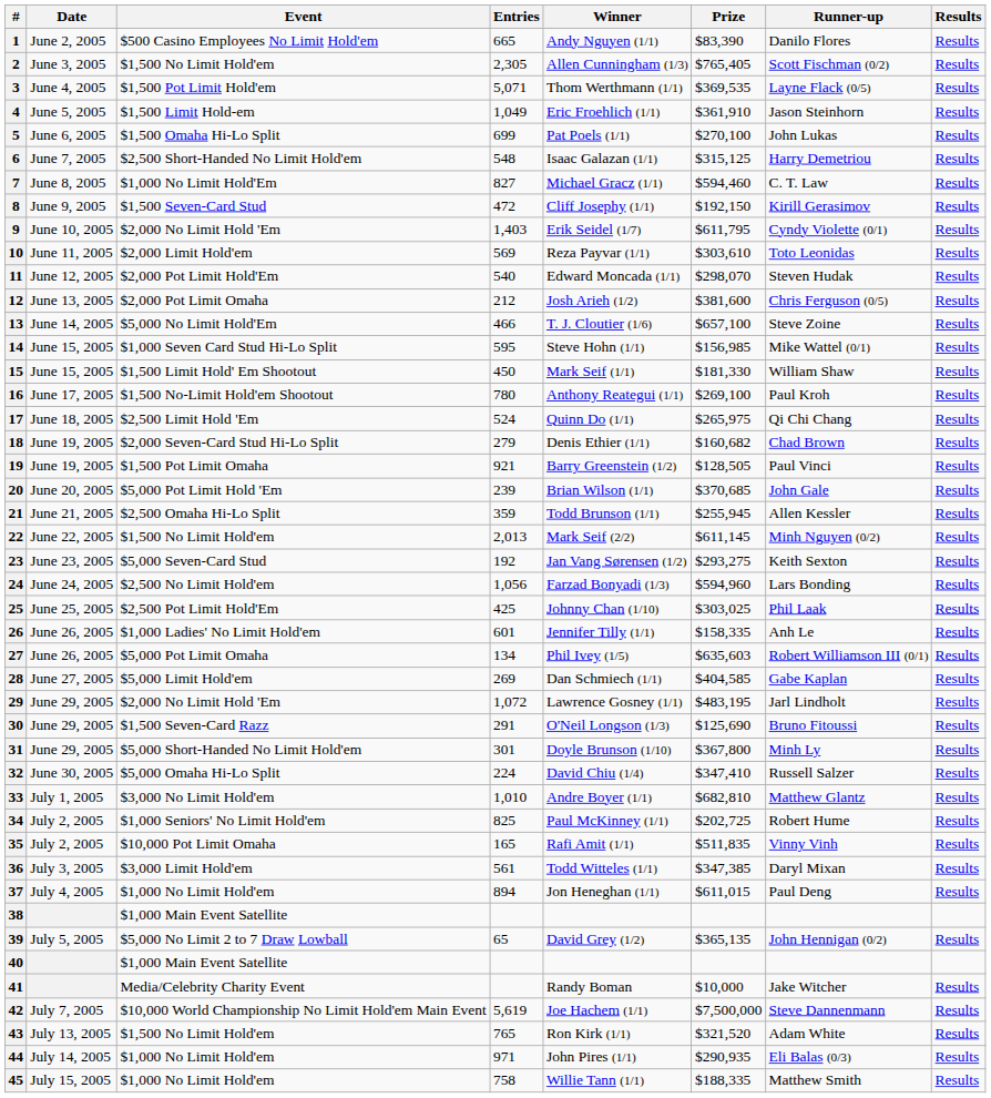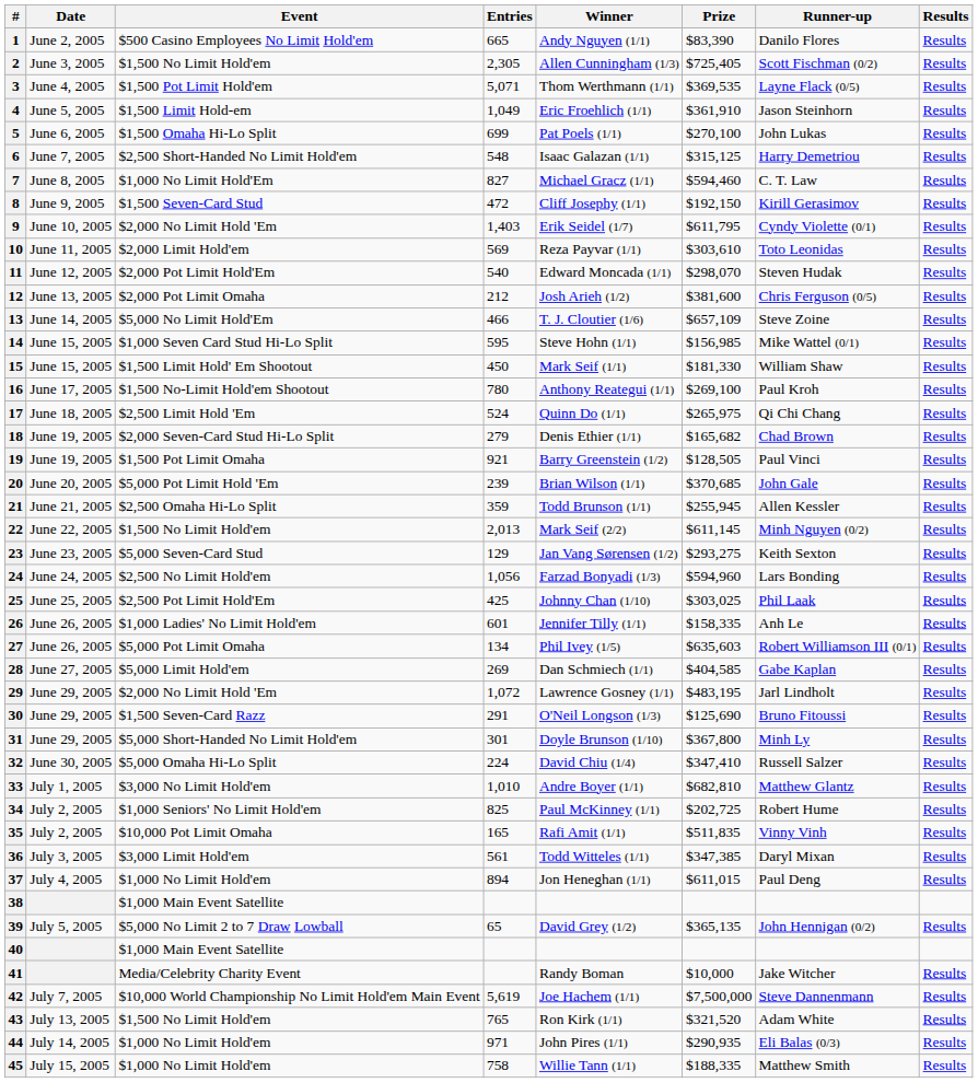2 | Prize: $765,405 -> $725,405
13 | Prize: $657,100 -> $657,109
18 | Prize: $160,682 -> $165,682
23 | Entries: 192 -> 129
